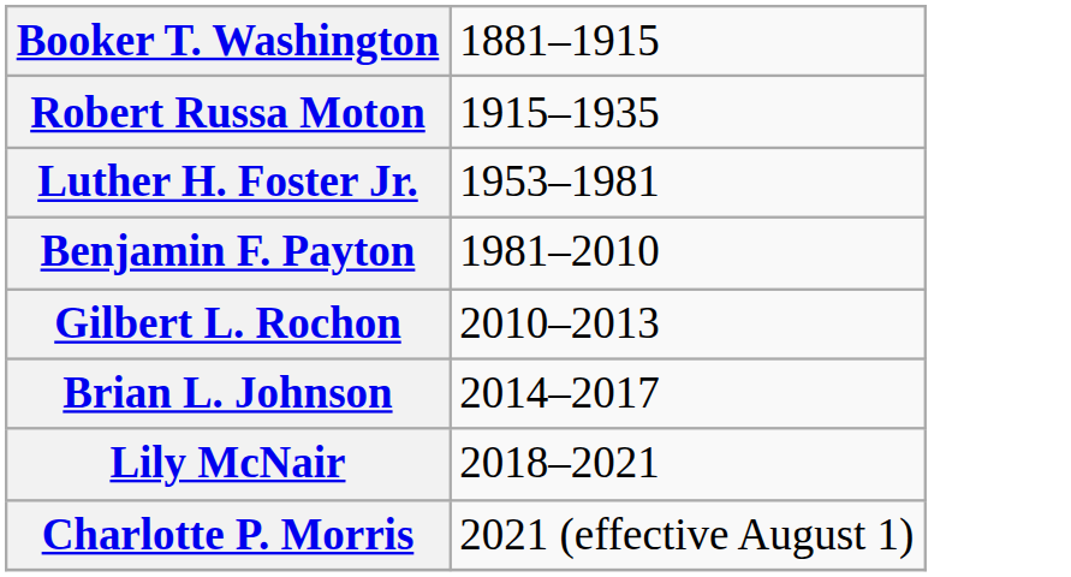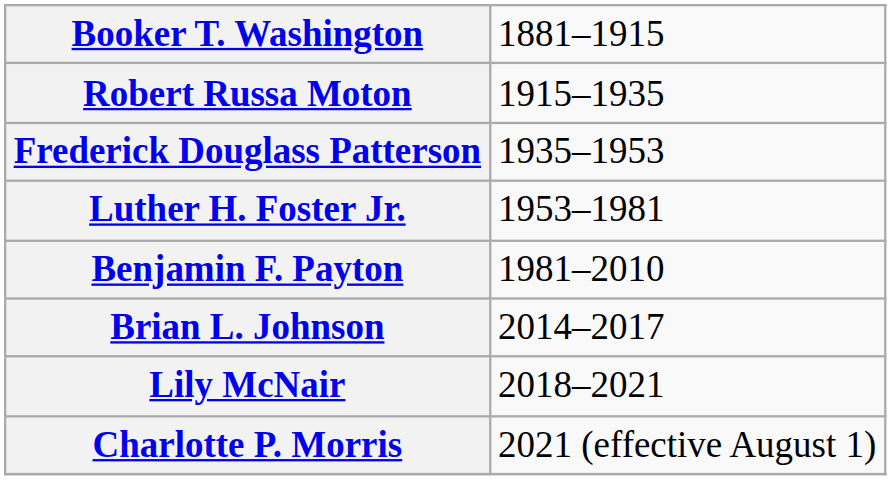+ row: Frederick Douglass Patterson | 1935–1953
- row: Gilbert L. Rochon | 2010–2013
